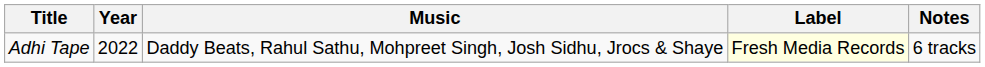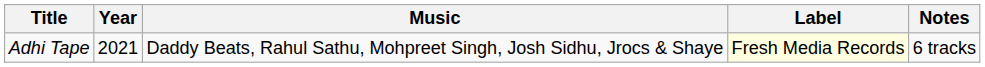Adhi Tape | Year: 2022 -> 2021
